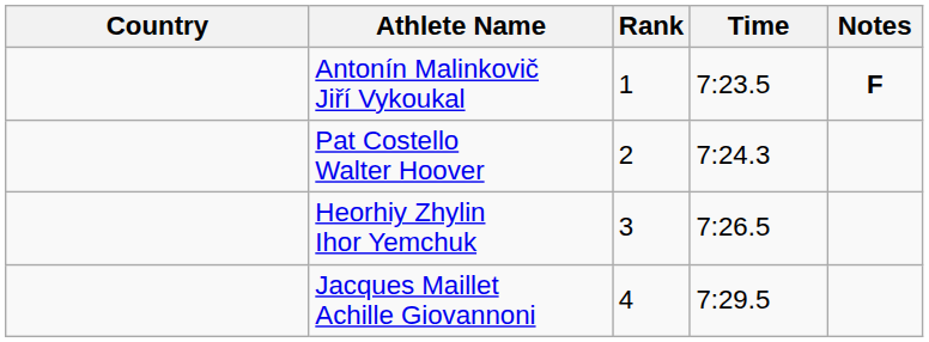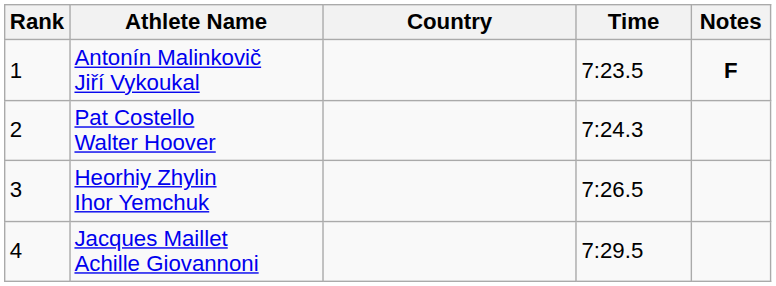columns swapped: Rank <-> Country
